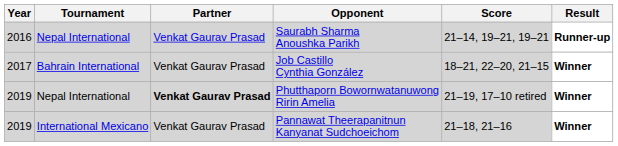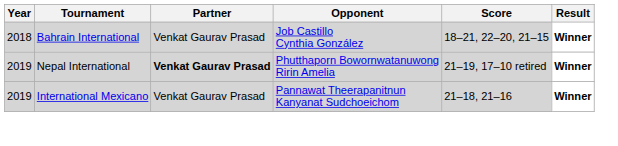- row: 2016 | Nepal International | Venkat Gaurav Prasad | Saurabh Sharma Anoushka Parikh | 21–14, 19–21, 19–21 | Runner-up
Job Castillo Cynthia González | Year: 2017 -> 2018
